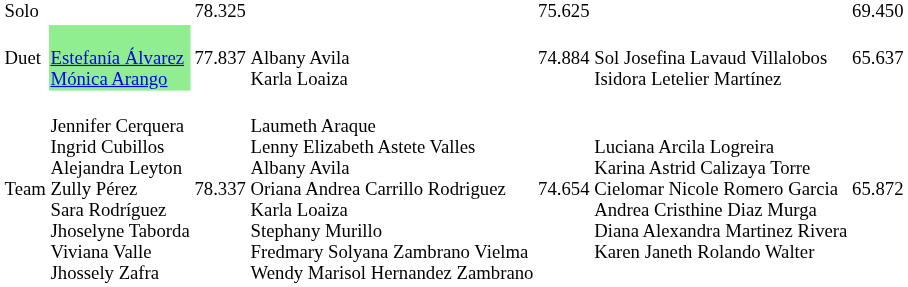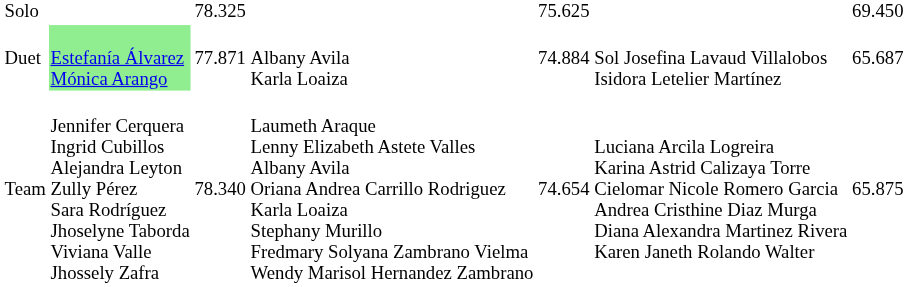Duet | column 3: 77.837 -> 77.871
Duet | column 7: 65.637 -> 65.687
Team | column 3: 78.337 -> 78.340
Team | column 7: 65.872 -> 65.875
